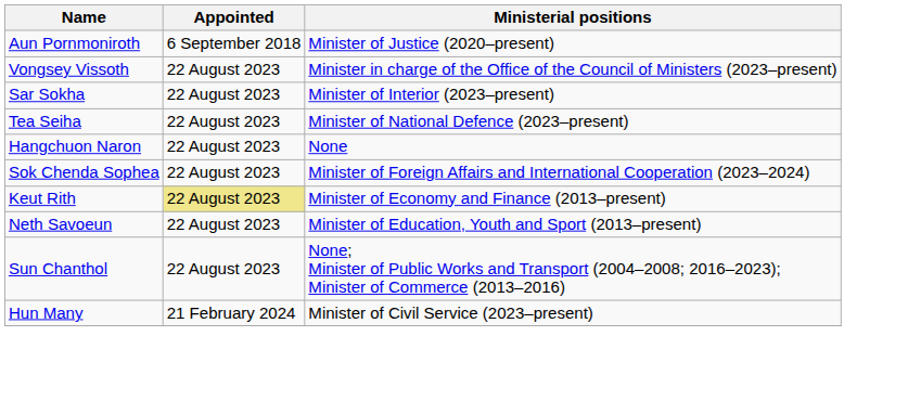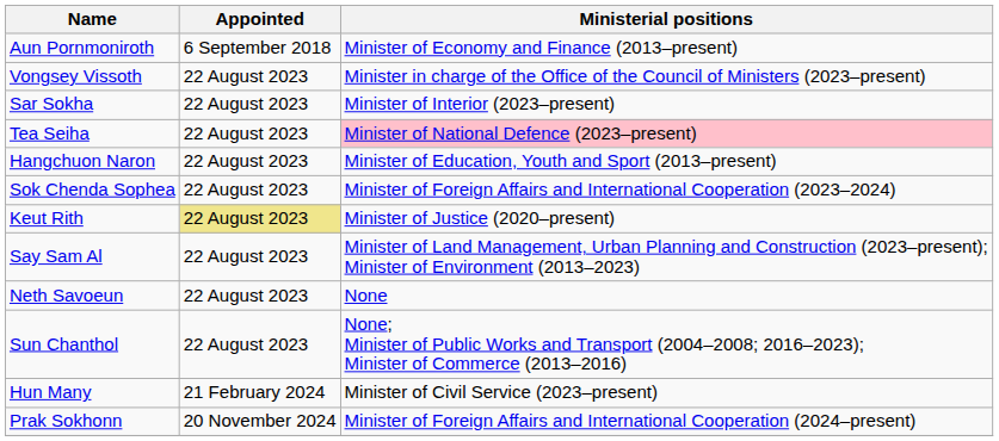Aun Pornmoniroth | Ministerial positions: Minister of Justice (2020–present) -> Minister of Economy and Finance (2013–present)
Tea Seiha | Ministerial positions: no background -> pink background
Hangchuon Naron | Ministerial positions: None -> Minister of Education, Youth and Sport (2013–present)
Keut Rith | Ministerial positions: Minister of Economy and Finance (2013–present) -> Minister of Justice (2020–present)
+ row: Say Sam Al | 22 August 2023 | Minister of Land Management, Urban Planning and Construction (2023–present); Minister of Environment (2013–2023)
Neth Savoeun | Ministerial positions: Minister of Education, Youth and Sport (2013–present) -> None
+ row: Prak Sokhonn | 20 November 2024 | Minister of Foreign Affairs and International Cooperation (2024–present)
